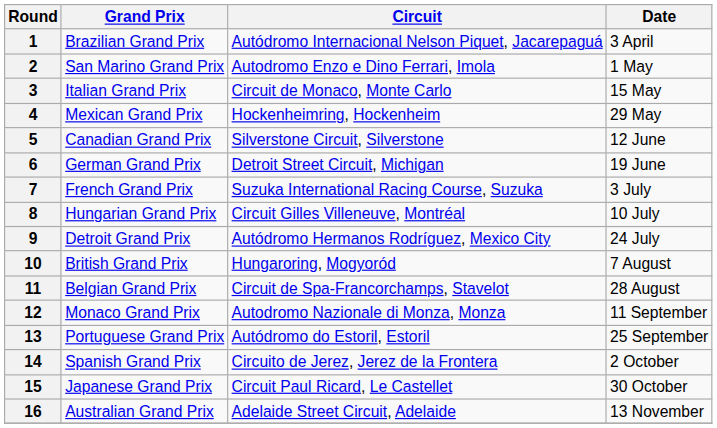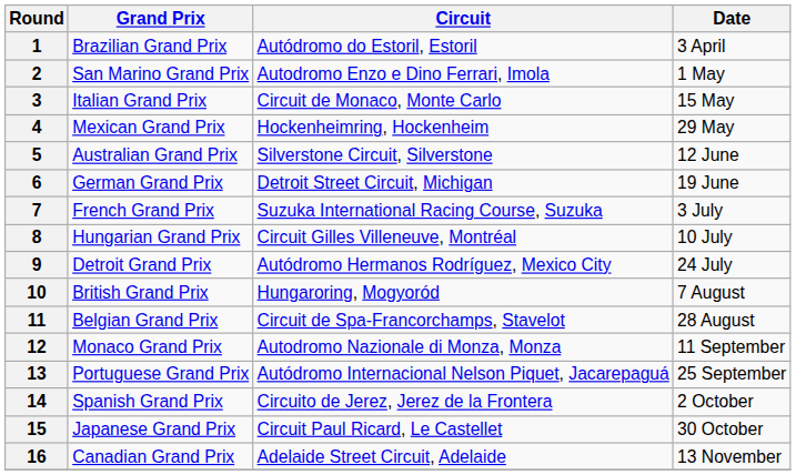1 | Circuit: Autódromo Internacional Nelson Piquet, Jacarepaguá -> Autódromo do Estoril, Estoril
5 | Grand Prix: Canadian Grand Prix -> Australian Grand Prix
13 | Circuit: Autódromo do Estoril, Estoril -> Autódromo Internacional Nelson Piquet, Jacarepaguá
16 | Grand Prix: Australian Grand Prix -> Canadian Grand Prix
